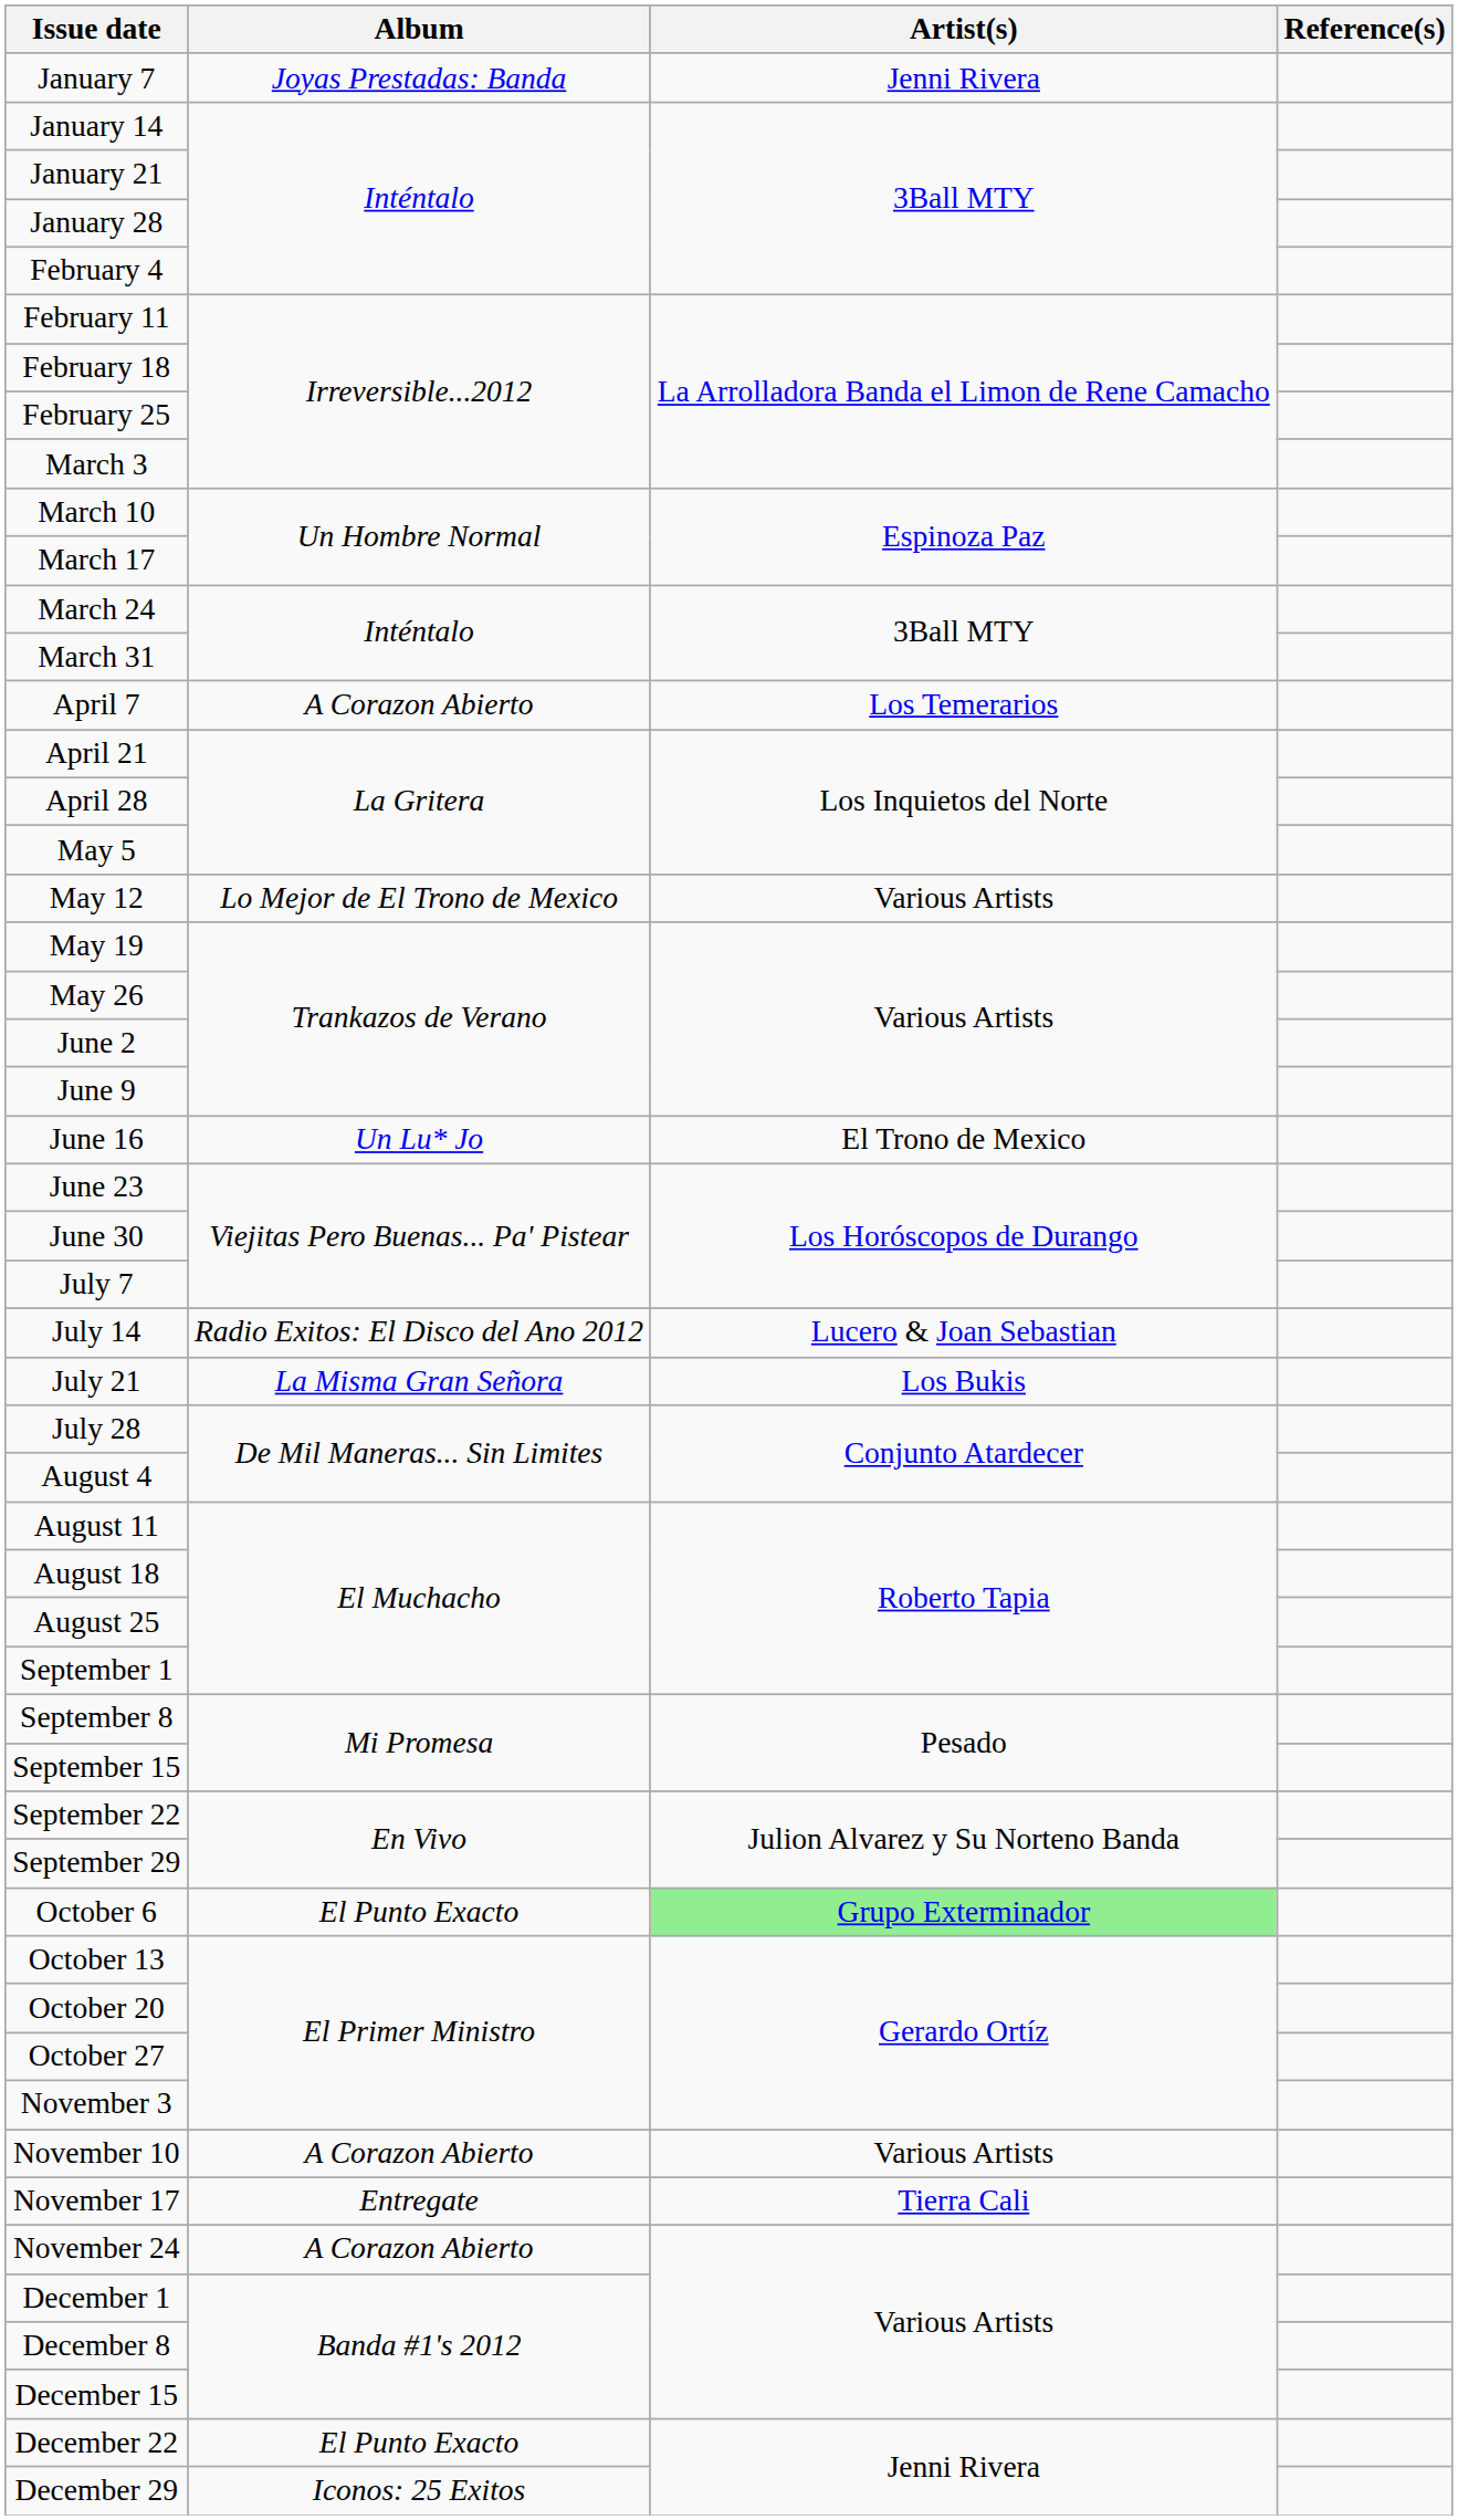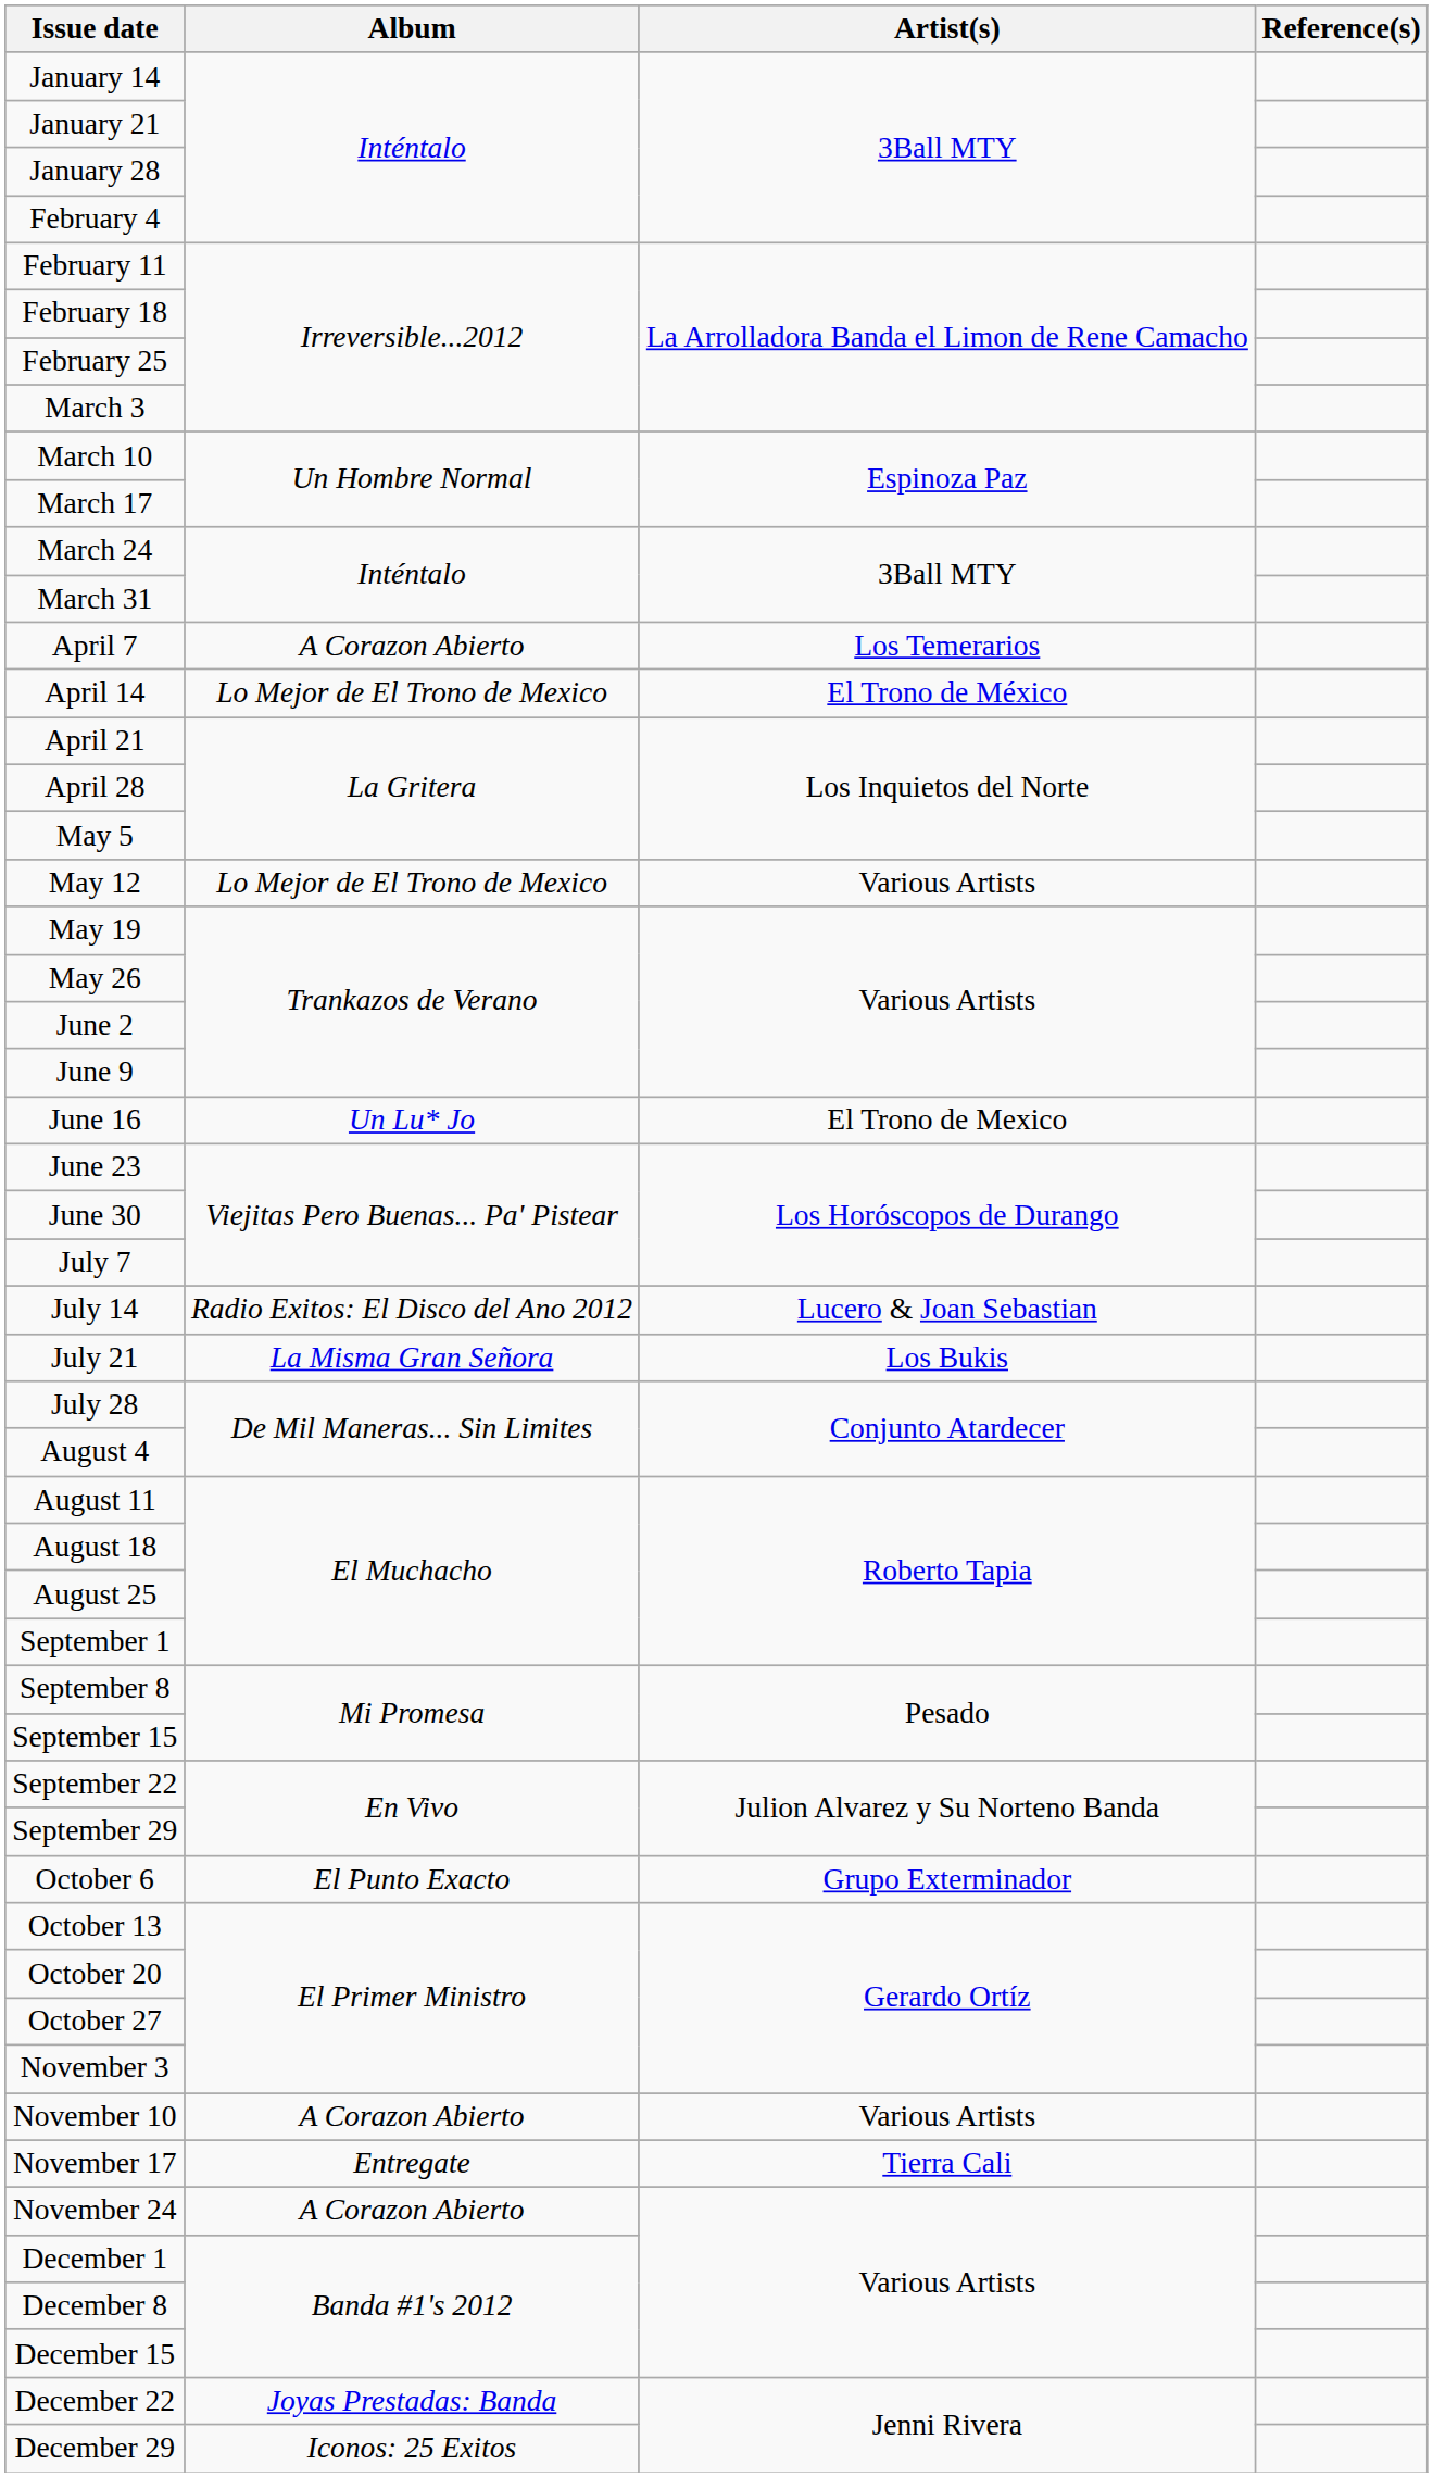- row: January 7 | Joyas Prestadas: Banda | Jenni Rivera
+ row: April 14 | Lo Mejor de El Trono de Mexico | El Trono de México
October 6 | Artist(s): lightgreen background -> no background
December 22 | Album: El Punto Exacto -> Joyas Prestadas: Banda
